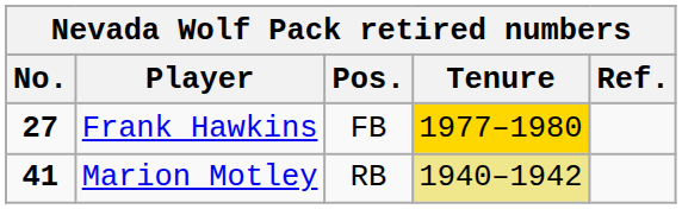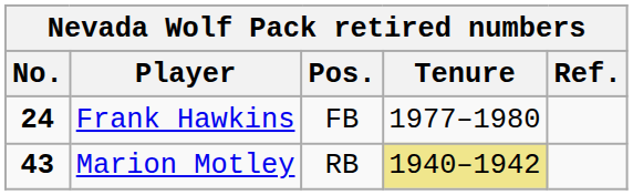Frank Hawkins | No.: 27 -> 24
Frank Hawkins | Tenure: gold background -> no background
Marion Motley | No.: 41 -> 43
